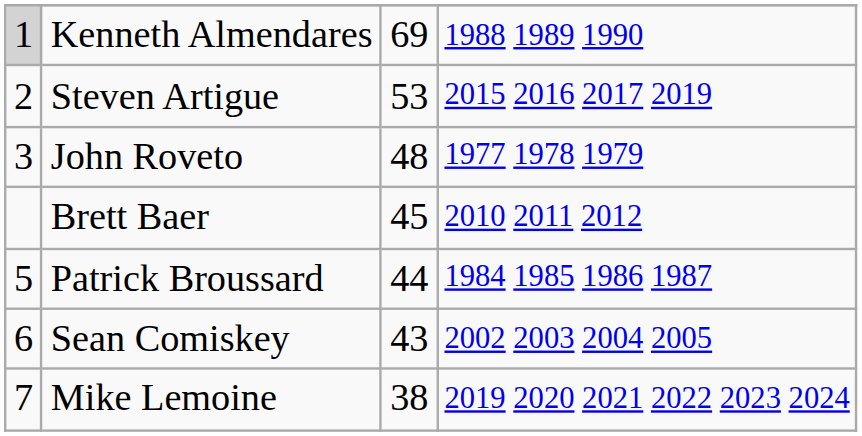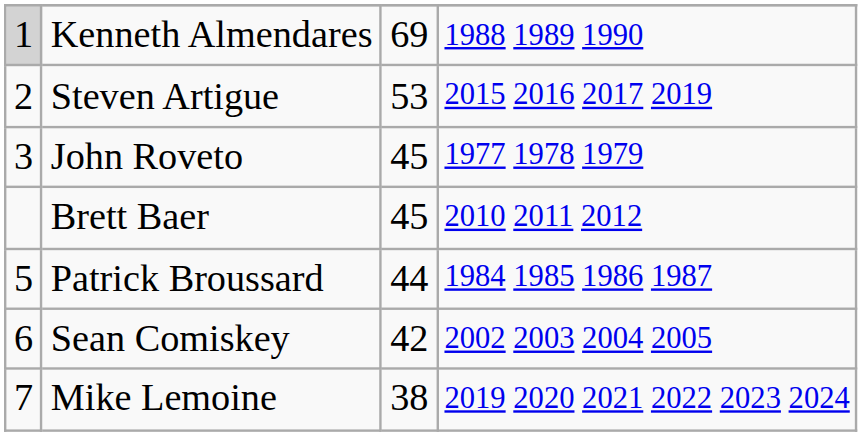John Roveto | column 3: 48 -> 45
Sean Comiskey | column 3: 43 -> 42
